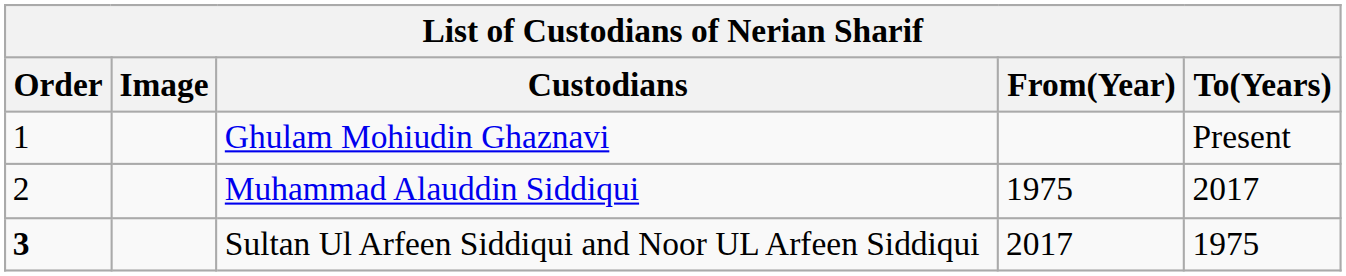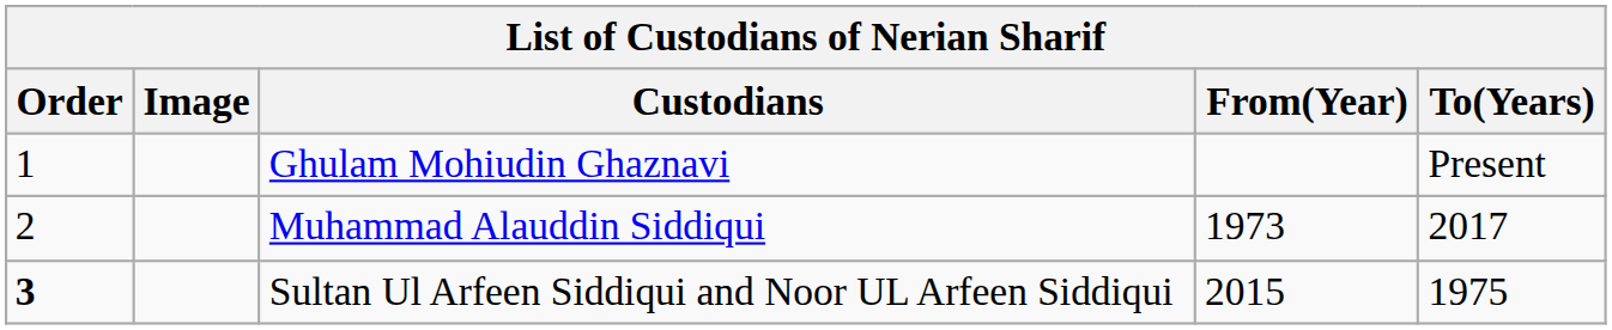Muhammad Alauddin Siddiqui | From(Year): 1975 -> 1973
Sultan Ul Arfeen Siddiqui and Noor UL Arfeen Siddiqui | From(Year): 2017 -> 2015
